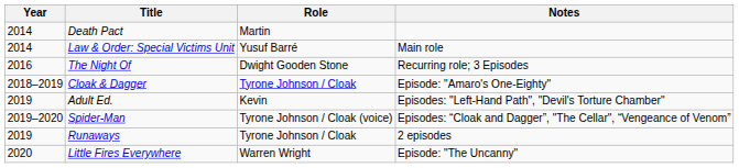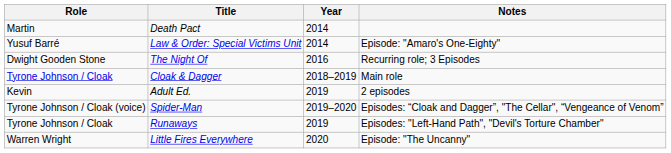columns swapped: Year <-> Role
Law & Order: Special Victims Unit | Notes: Main role -> Episode: "Amaro's One-Eighty"
Cloak & Dagger | Notes: Episode: "Amaro's One-Eighty" -> Main role
Adult Ed. | Notes: Episodes: "Left-Hand Path", "Devil's Torture Chamber" -> 2 episodes
Runaways | Notes: 2 episodes -> Episodes: "Left-Hand Path", "Devil's Torture Chamber"
